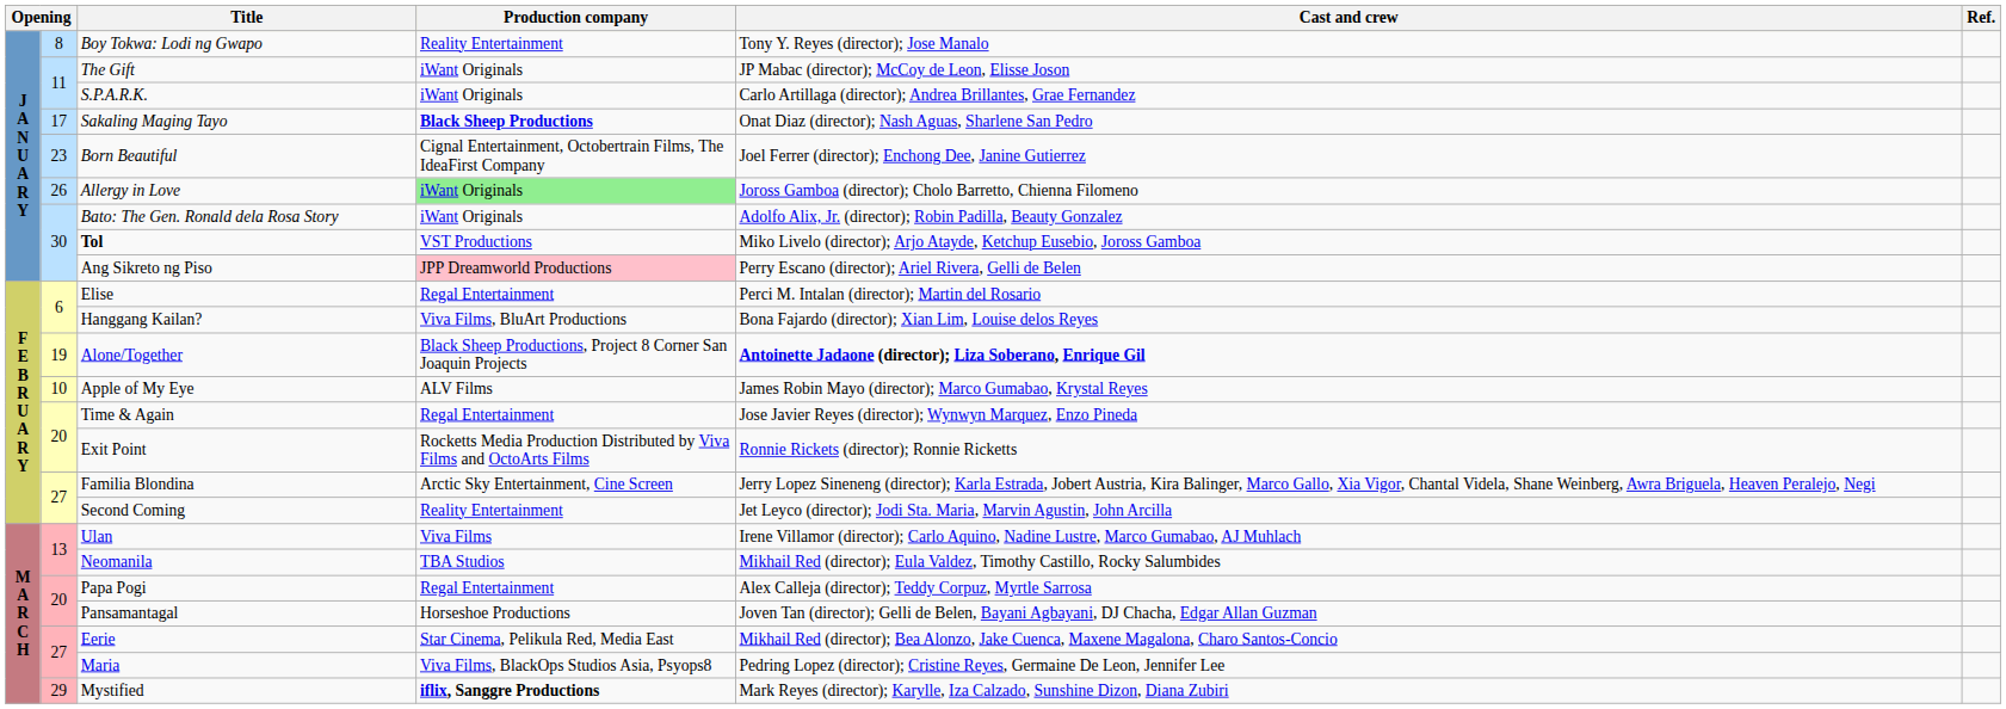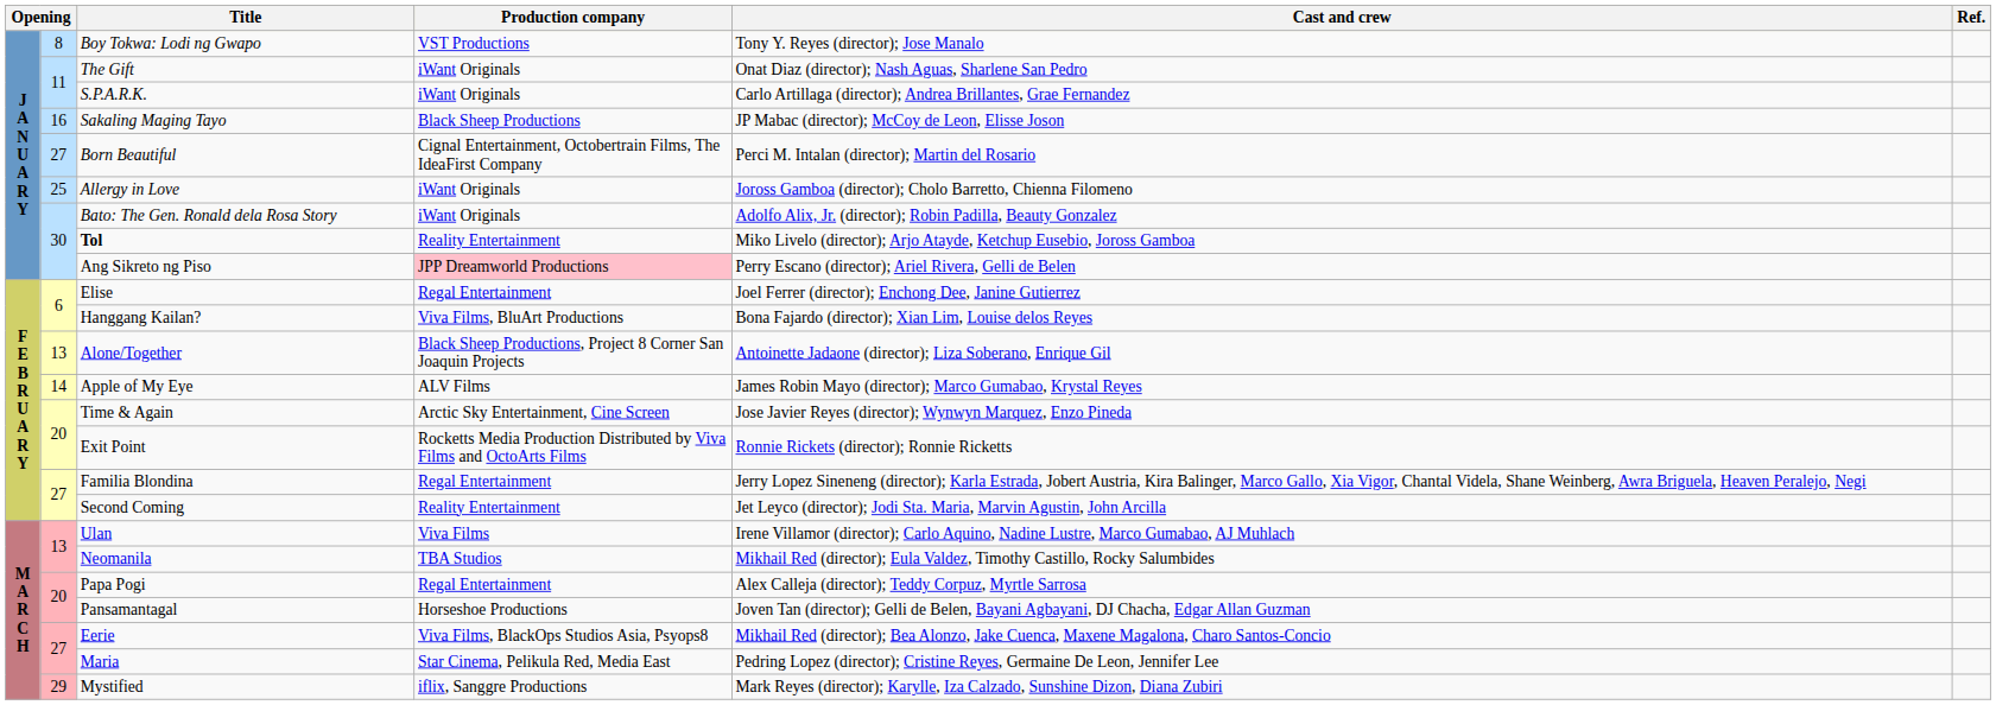Boy Tokwa: Lodi ng Gwapo | Production company: Reality Entertainment -> VST Productions
The Gift | Cast and crew: JP Mabac (director); McCoy de Leon, Elisse Joson -> Onat Diaz (director); Nash Aguas, Sharlene San Pedro
Sakaling Maging Tayo | column 2: 17 -> 16
Sakaling Maging Tayo | Production company: bold -> normal
Sakaling Maging Tayo | Cast and crew: Onat Diaz (director); Nash Aguas, Sharlene San Pedro -> JP Mabac (director); McCoy de Leon, Elisse Joson
Born Beautiful | column 2: 23 -> 27
Born Beautiful | Cast and crew: Joel Ferrer (director); Enchong Dee, Janine Gutierrez -> Perci M. Intalan (director); Martin del Rosario
Allergy in Love | column 2: 26 -> 25
Allergy in Love | Production company: lightgreen background -> no background
Tol | Production company: VST Productions -> Reality Entertainment
Elise | Cast and crew: Perci M. Intalan (director); Martin del Rosario -> Joel Ferrer (director); Enchong Dee, Janine Gutierrez
Alone/Together | column 2: 19 -> 13
Alone/Together | Cast and crew: bold -> normal
Apple of My Eye | column 2: 10 -> 14
Time & Again | Production company: Regal Entertainment -> Arctic Sky Entertainment, Cine Screen
Familia Blondina | Production company: Arctic Sky Entertainment, Cine Screen -> Regal Entertainment
Eerie | Production company: Star Cinema, Pelikula Red, Media East -> Viva Films, BlackOps Studios Asia, Psyops8
Maria | Production company: Viva Films, BlackOps Studios Asia, Psyops8 -> Star Cinema, Pelikula Red, Media East
Mystified | Production company: bold -> normal
